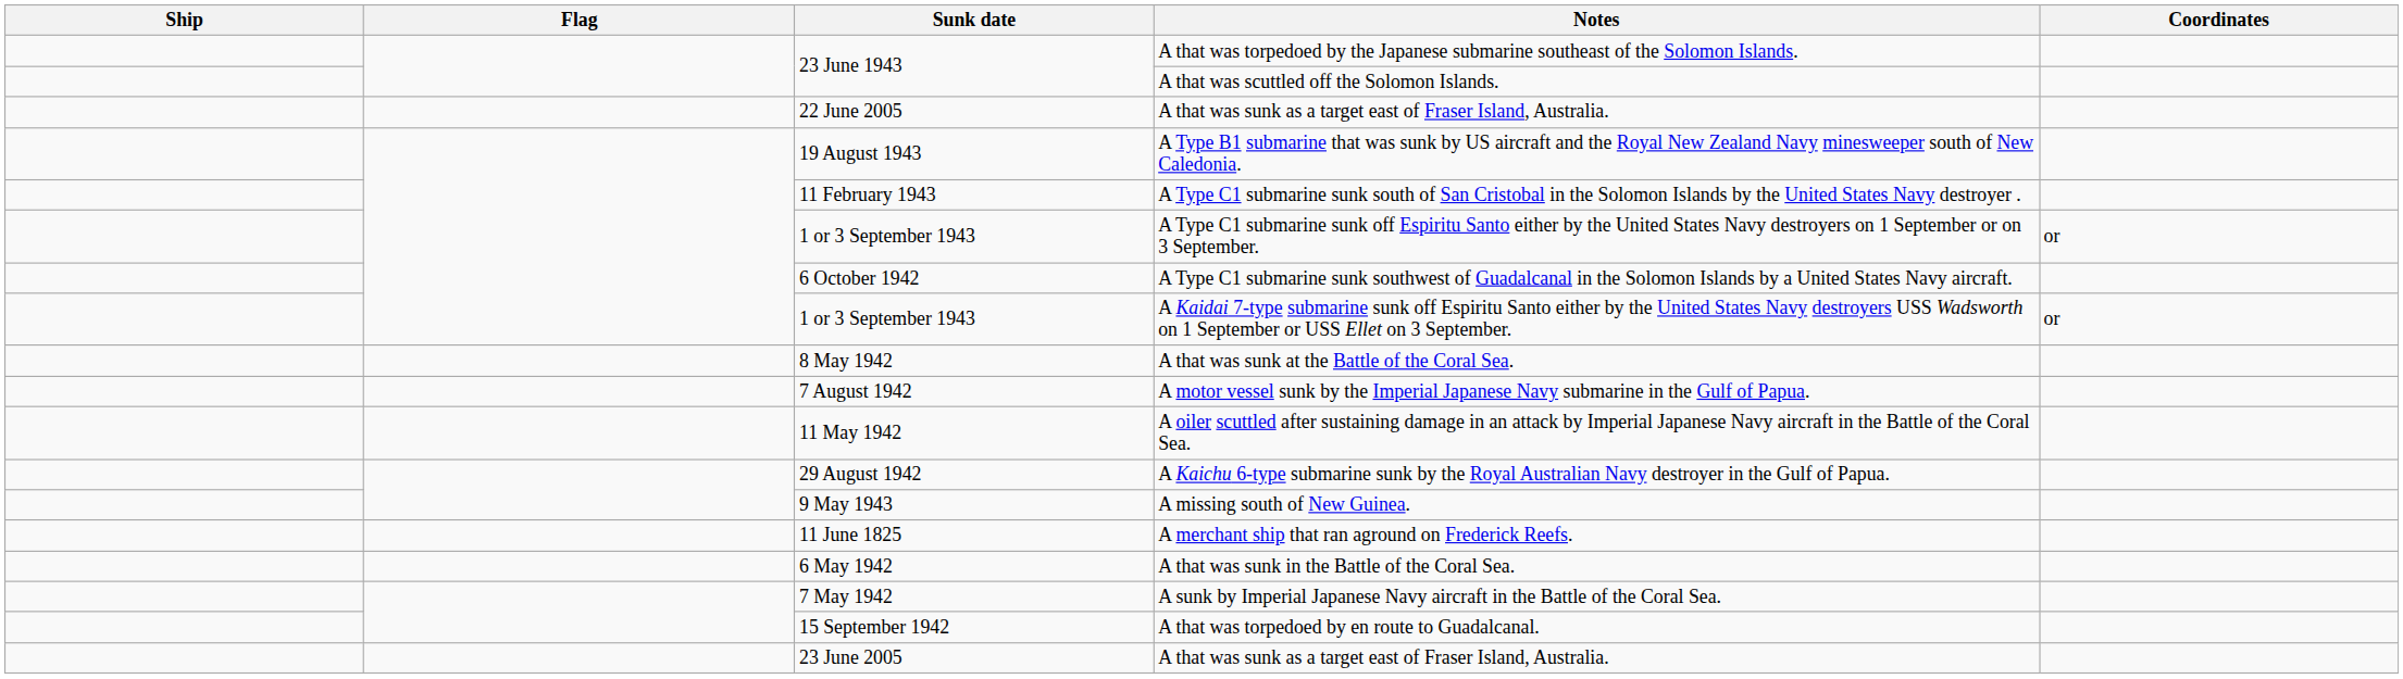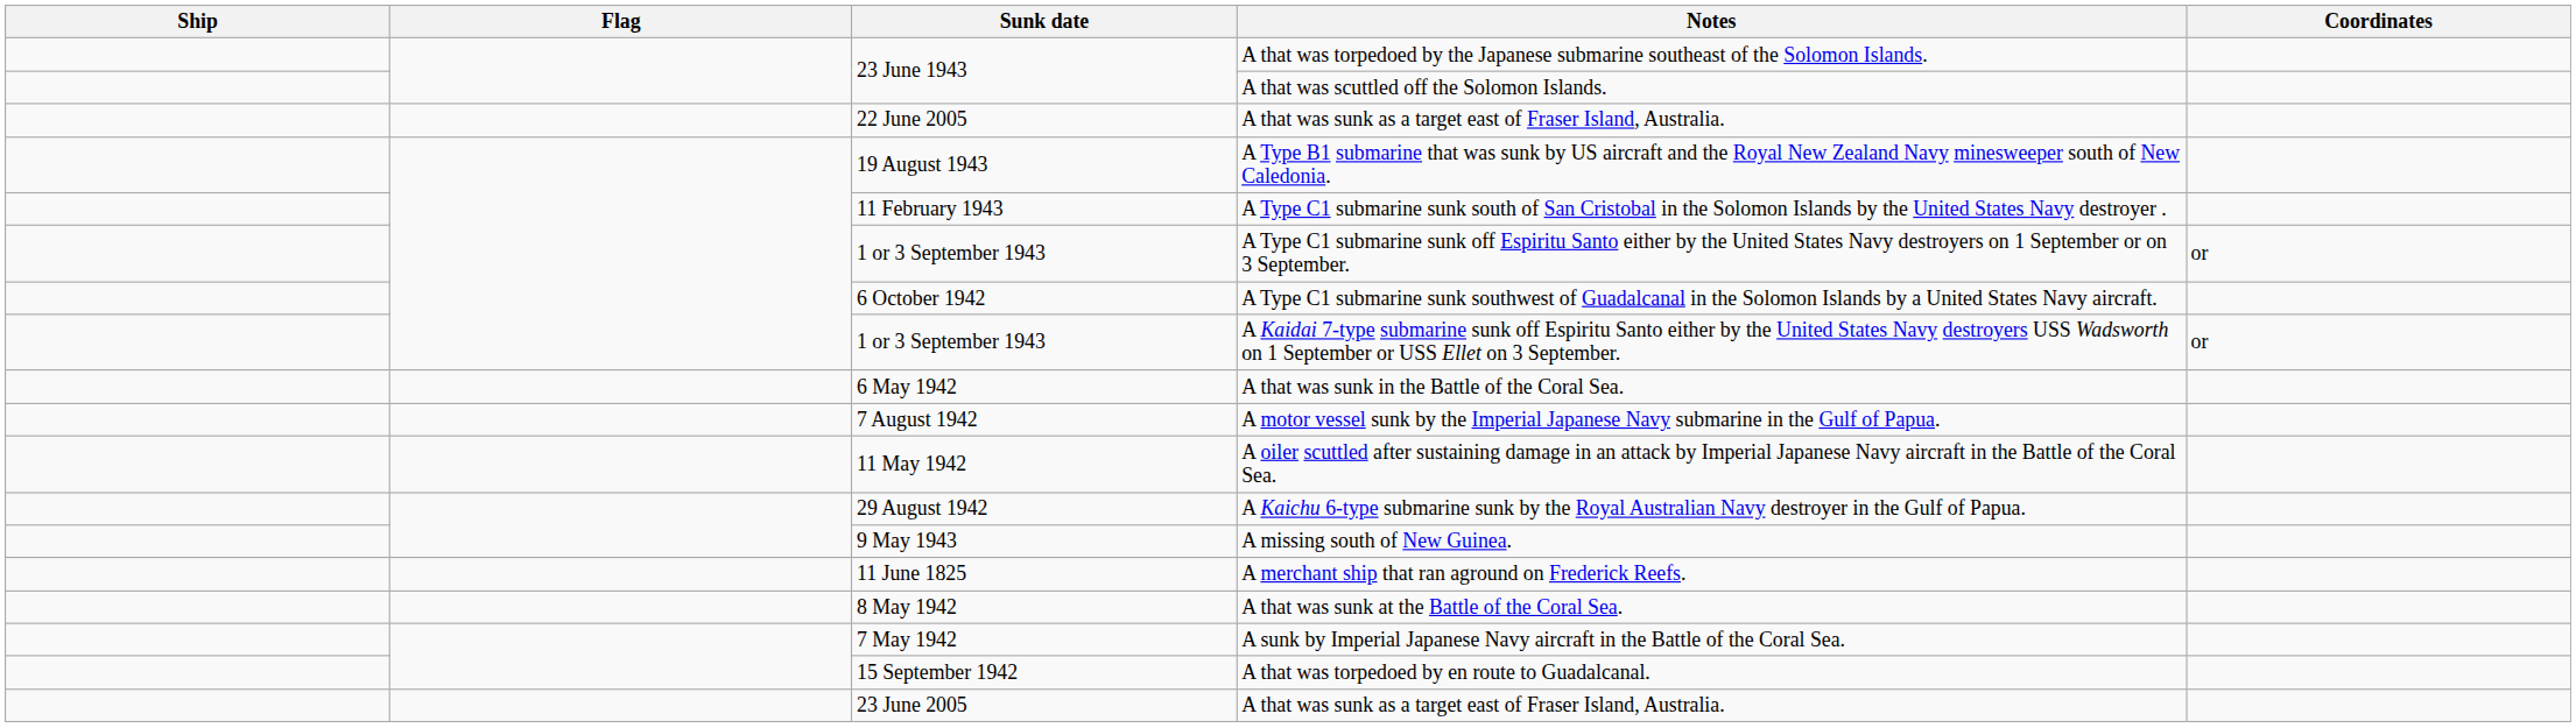rows swapped: A that was sunk at the Battle of the Coral Sea. <-> A that was sunk in the Battle of the Coral Sea.
